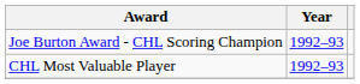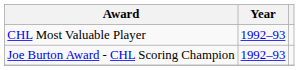rows swapped: Joe Burton Award - CHL Scoring Champion <-> CHL Most Valuable Player
